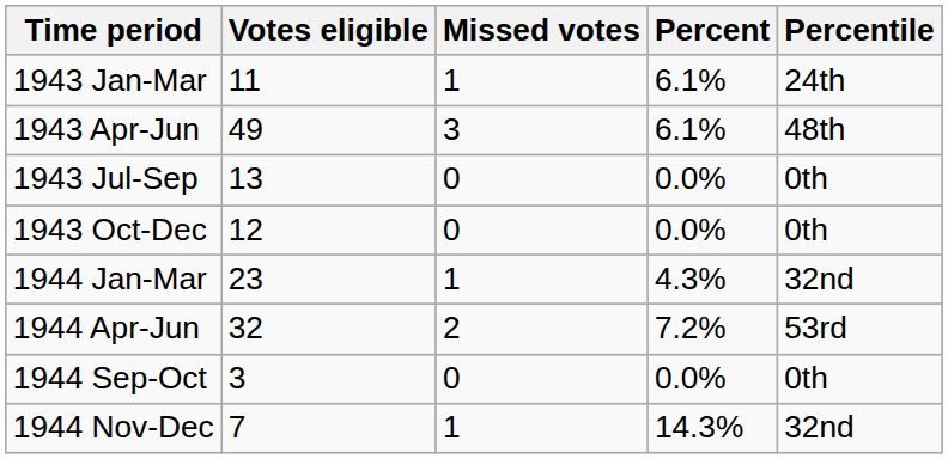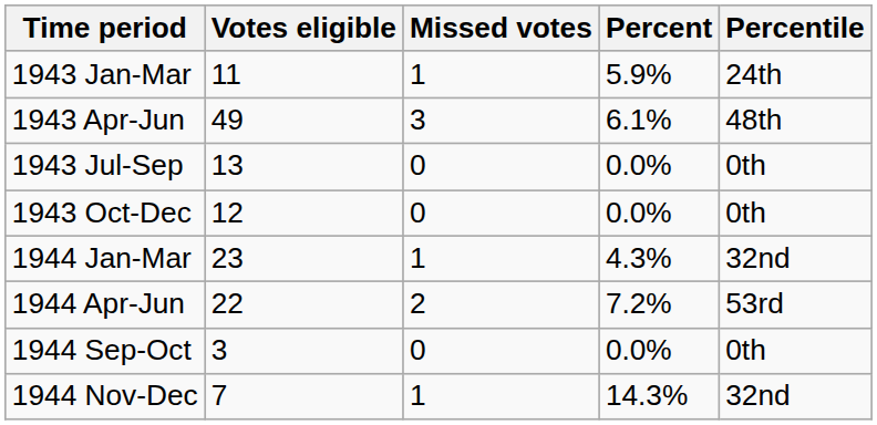1943 Jan-Mar | Percent: 6.1% -> 5.9%
1944 Apr-Jun | Votes eligible: 32 -> 22
